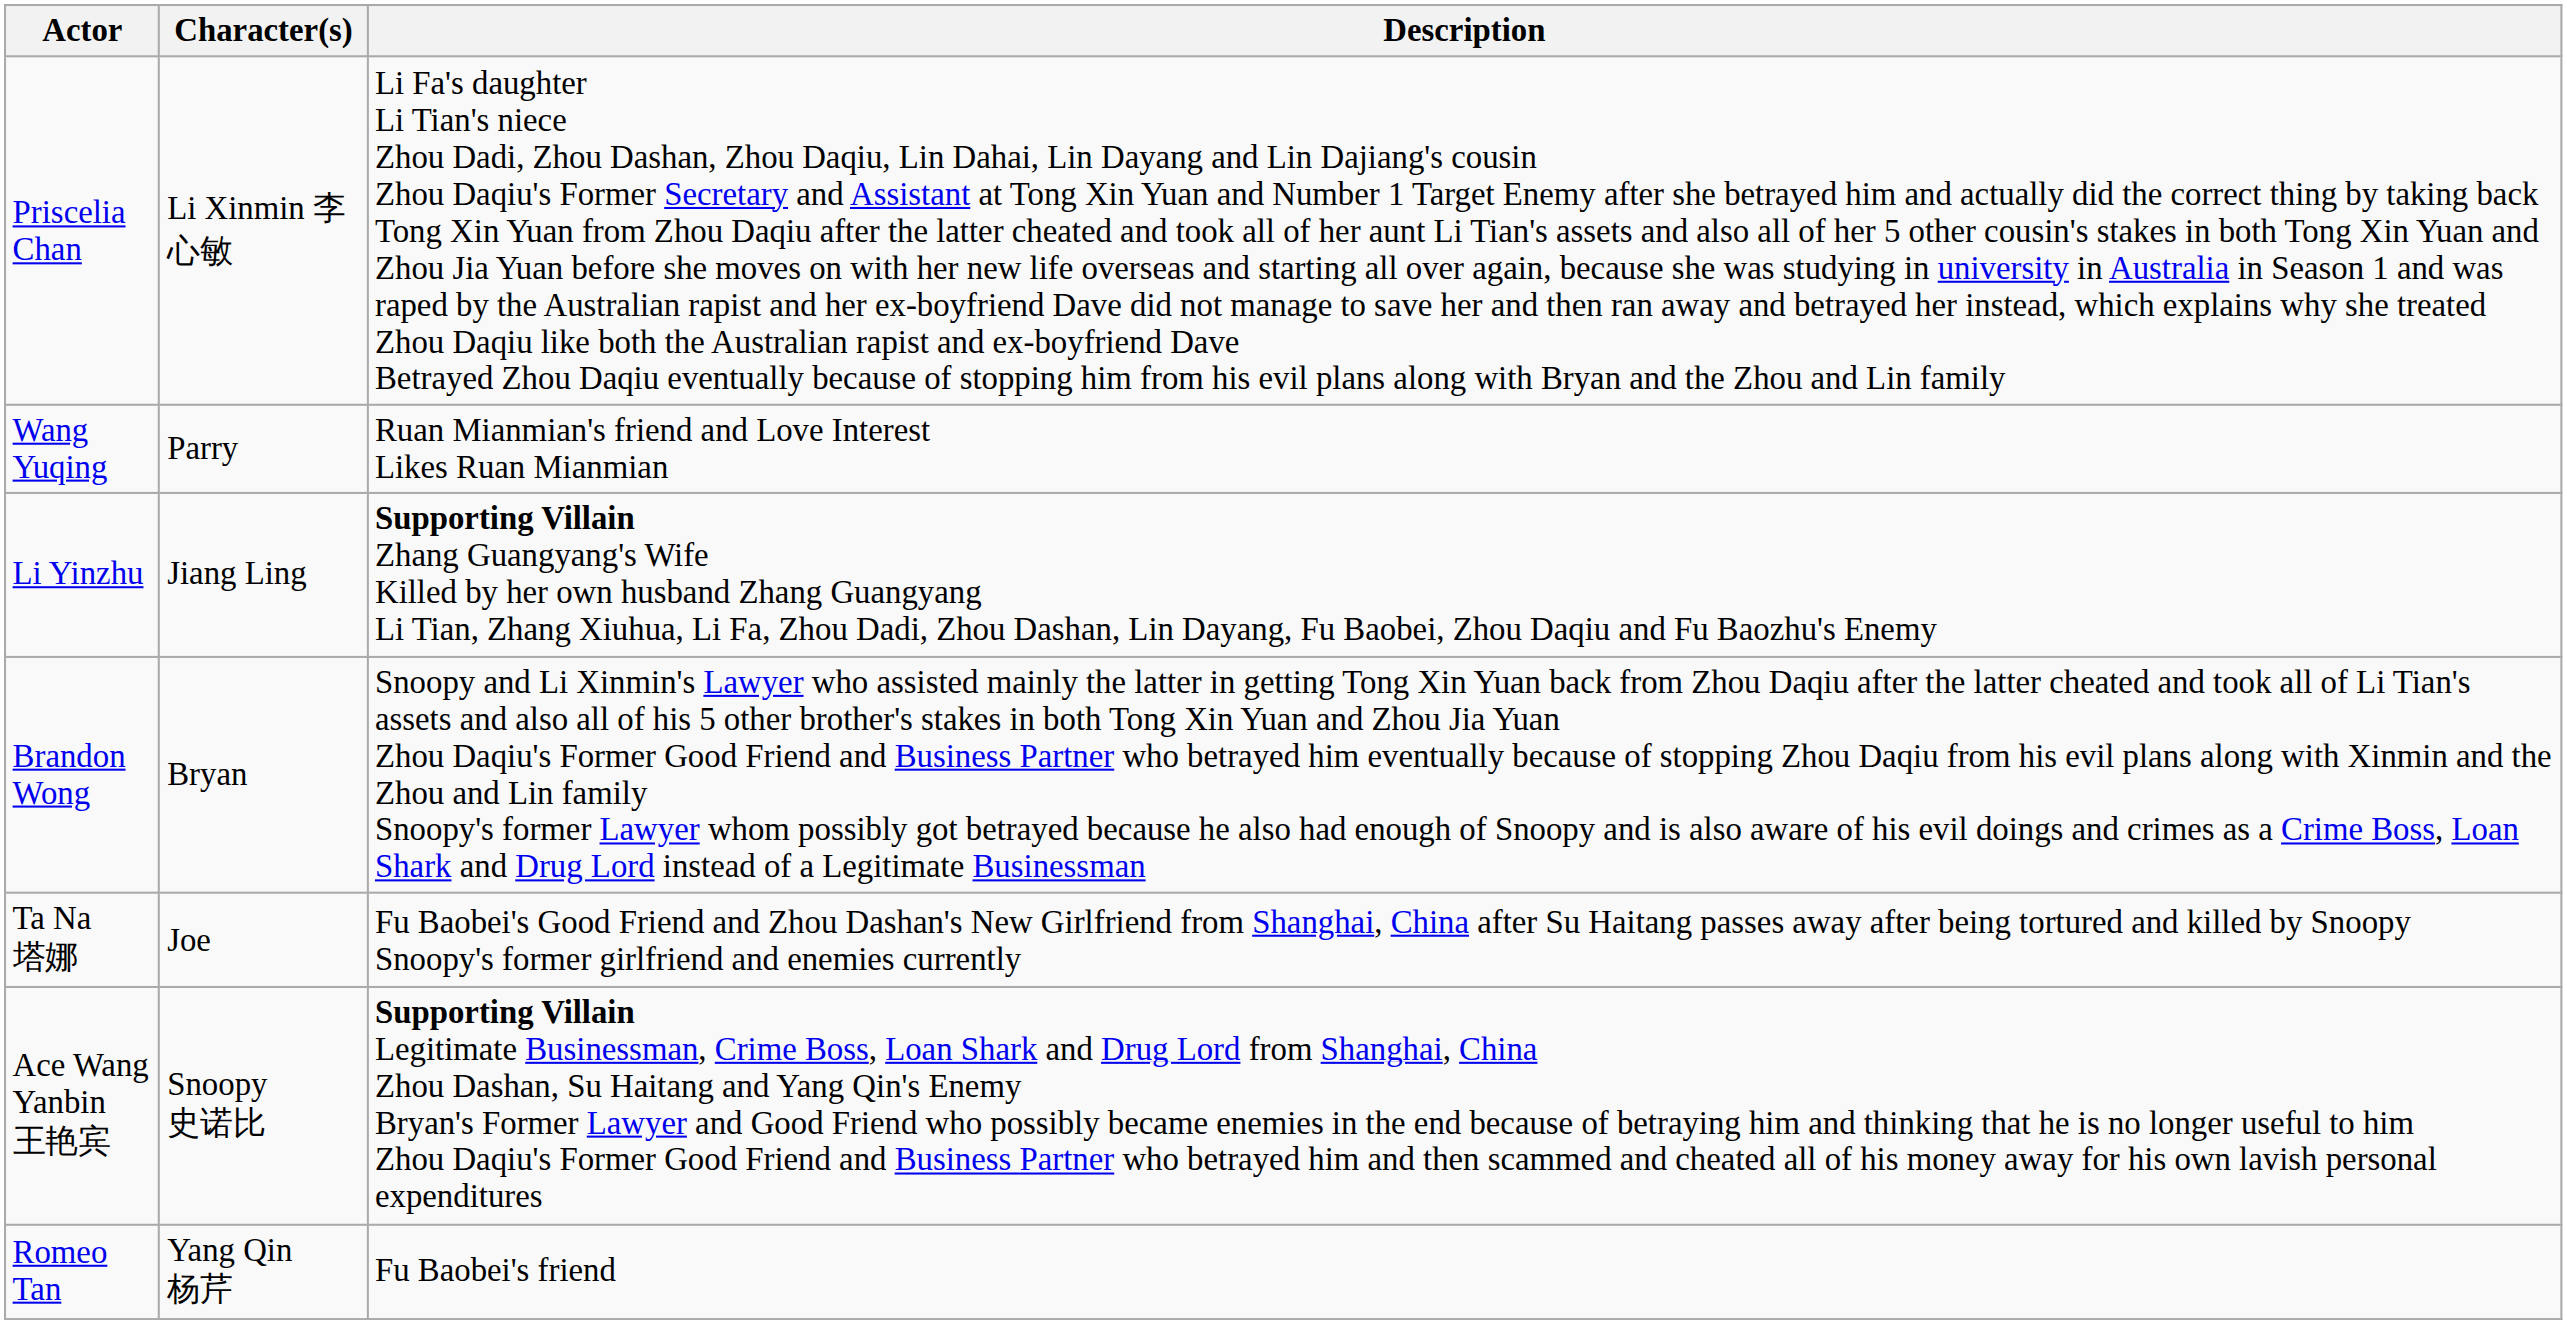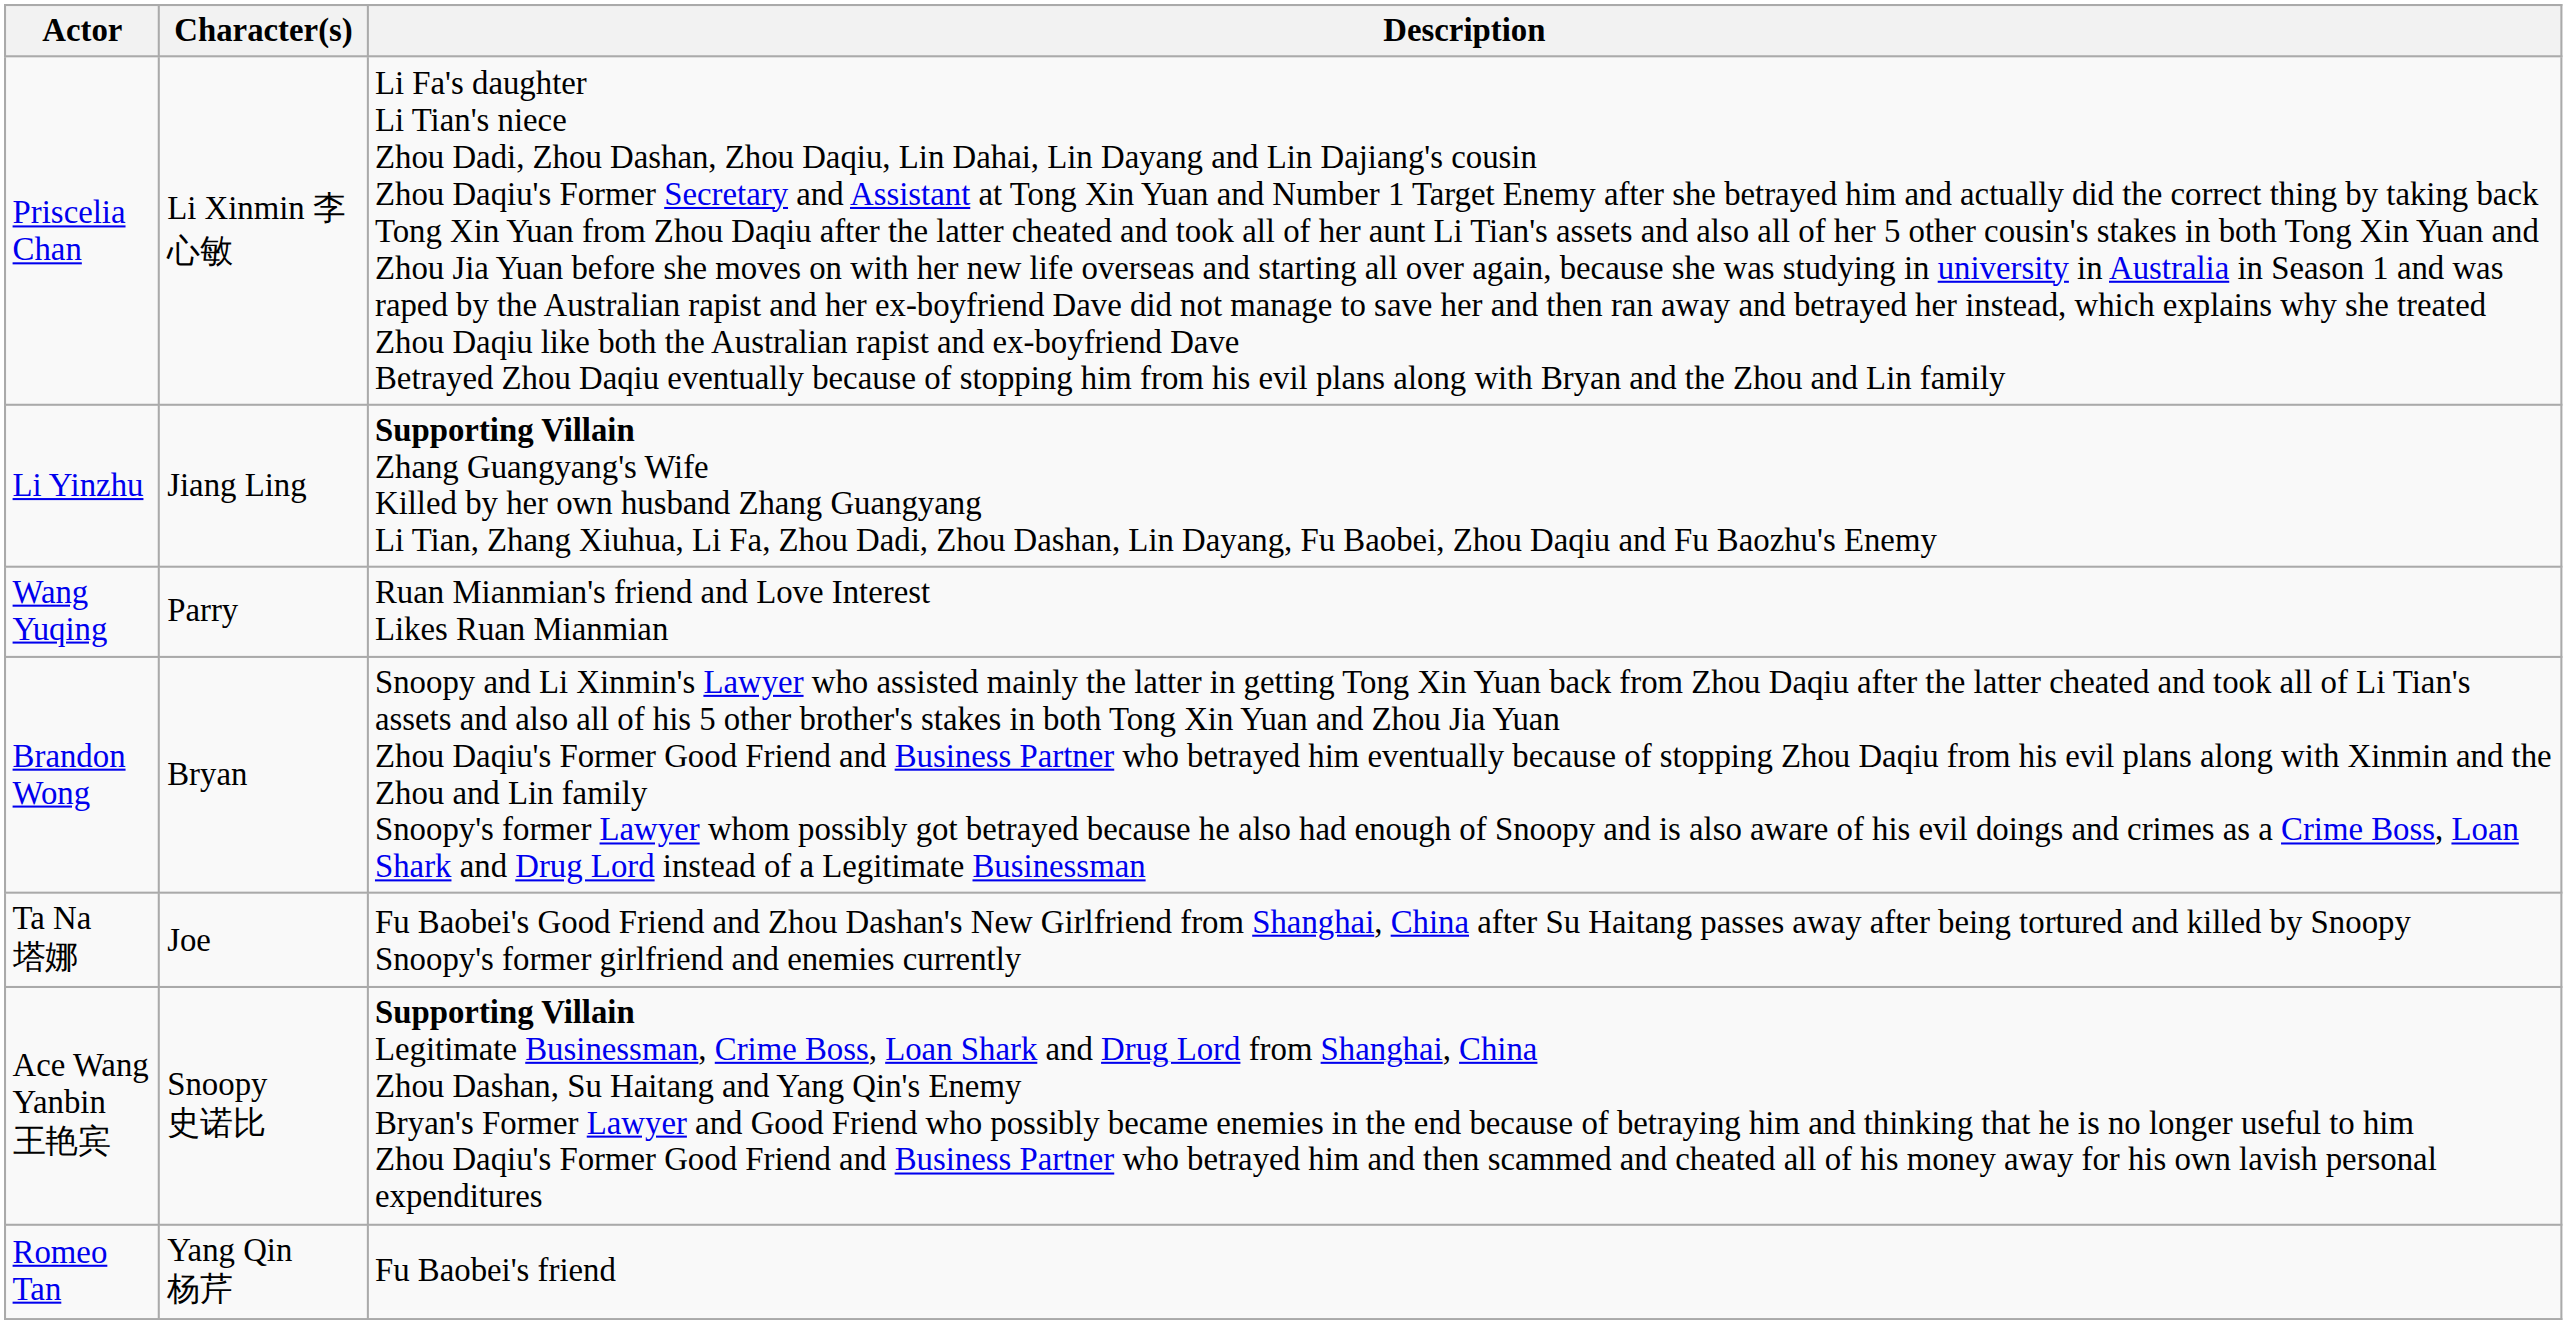rows swapped: Wang Yuqing <-> Li Yinzhu
